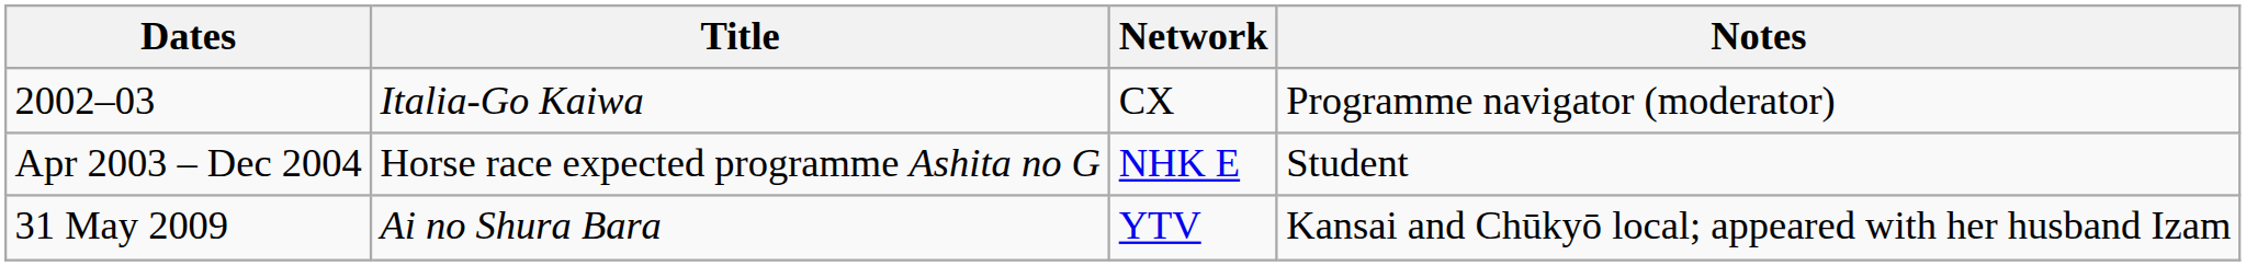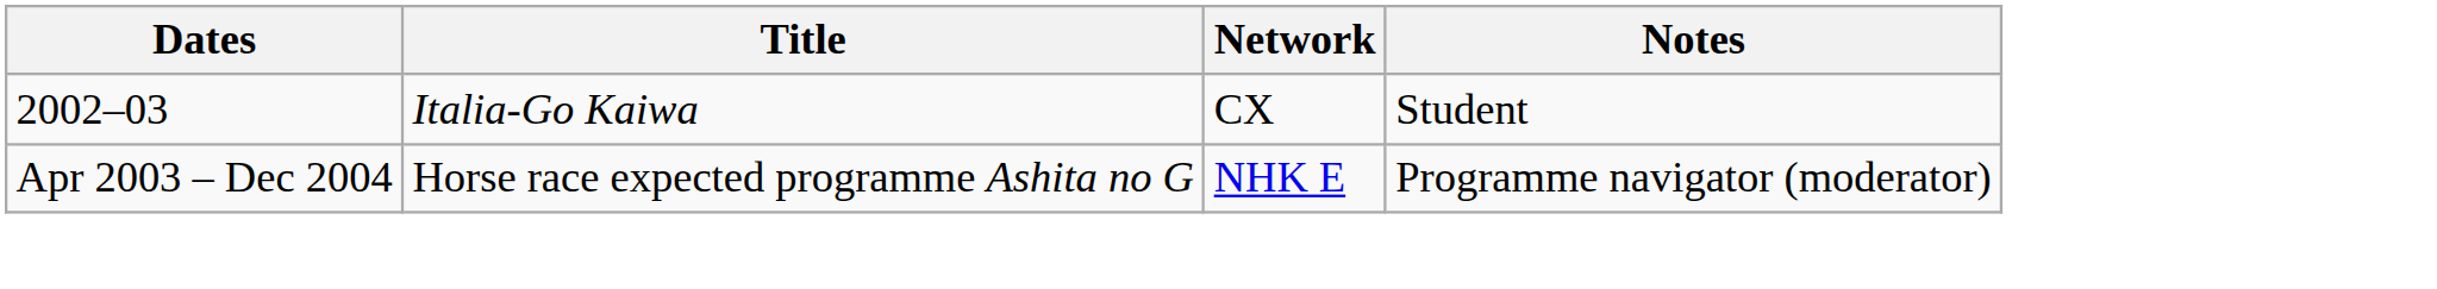2002–03 | Notes: Programme navigator (moderator) -> Student
Apr 2003 – Dec 2004 | Notes: Student -> Programme navigator (moderator)
- row: 31 May 2009 | Ai no Shura Bara | YTV | Kansai and Chūkyō local; appeared with her husband Izam
